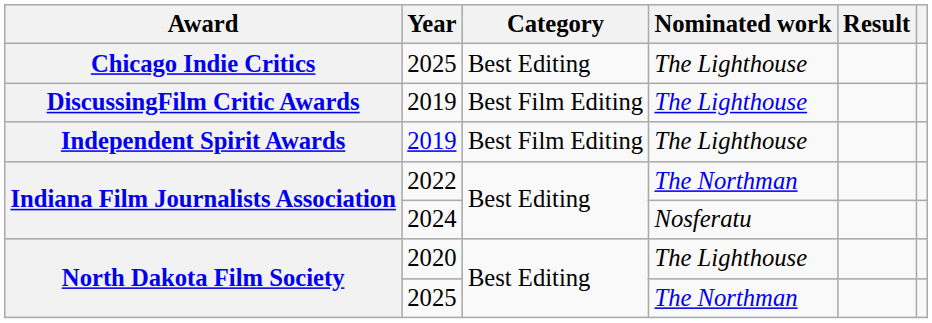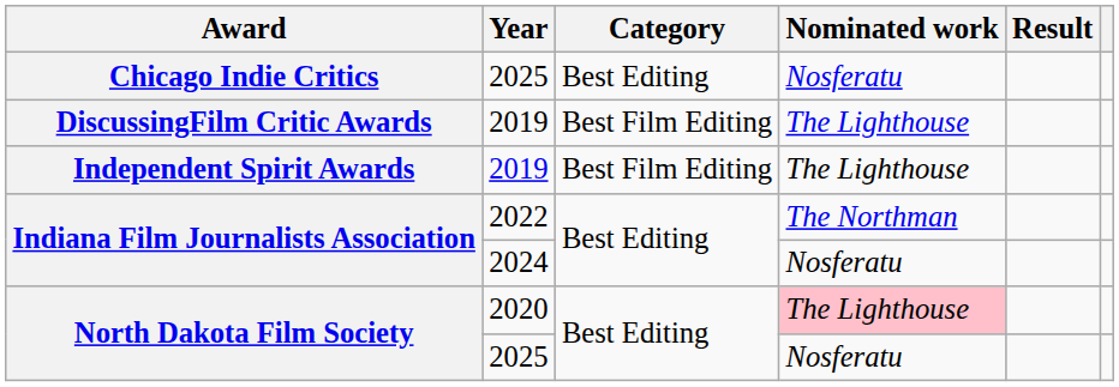Chicago Indie Critics | Nominated work: The Lighthouse -> Nosferatu
North Dakota Film Society / 2020 | Nominated work: no background -> pink background
North Dakota Film Society / 2025 | Nominated work: The Northman -> Nosferatu
